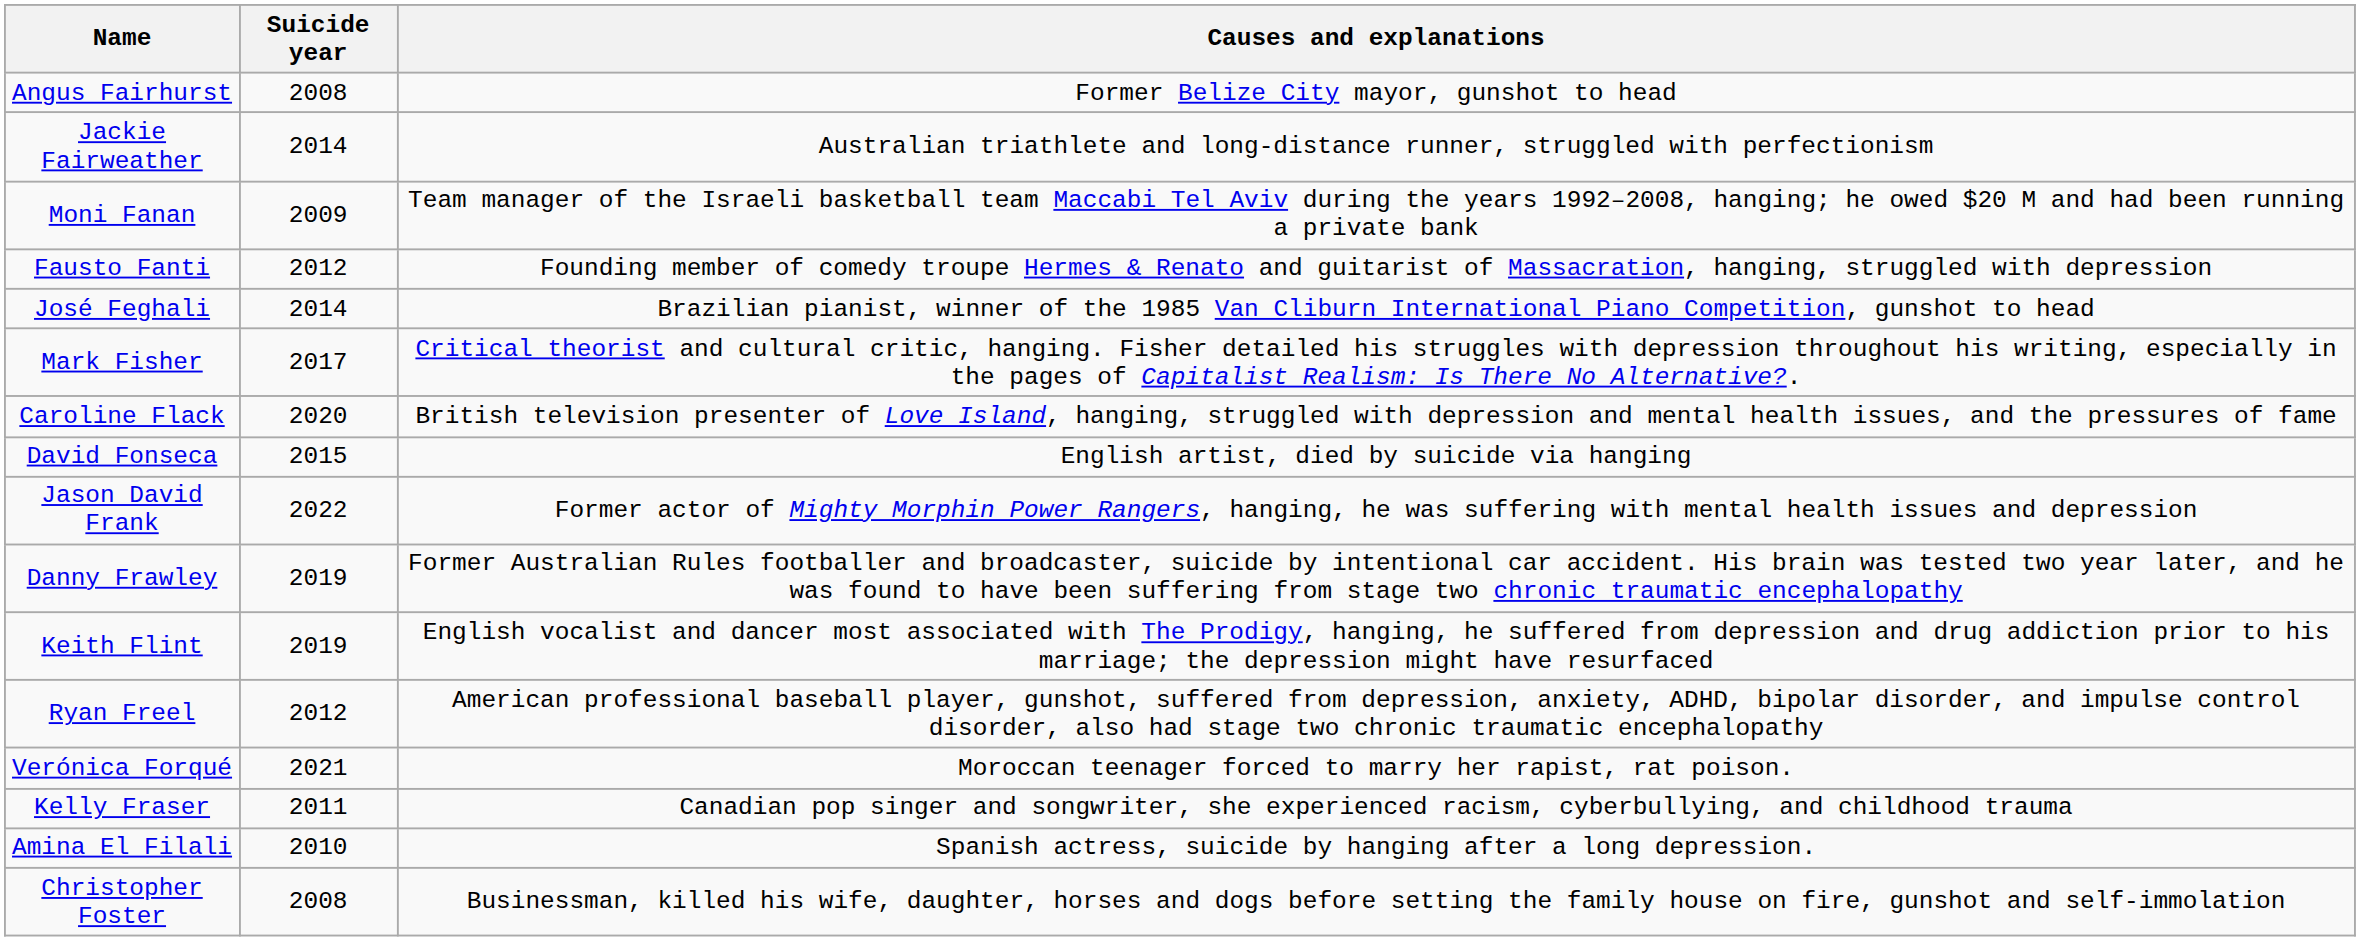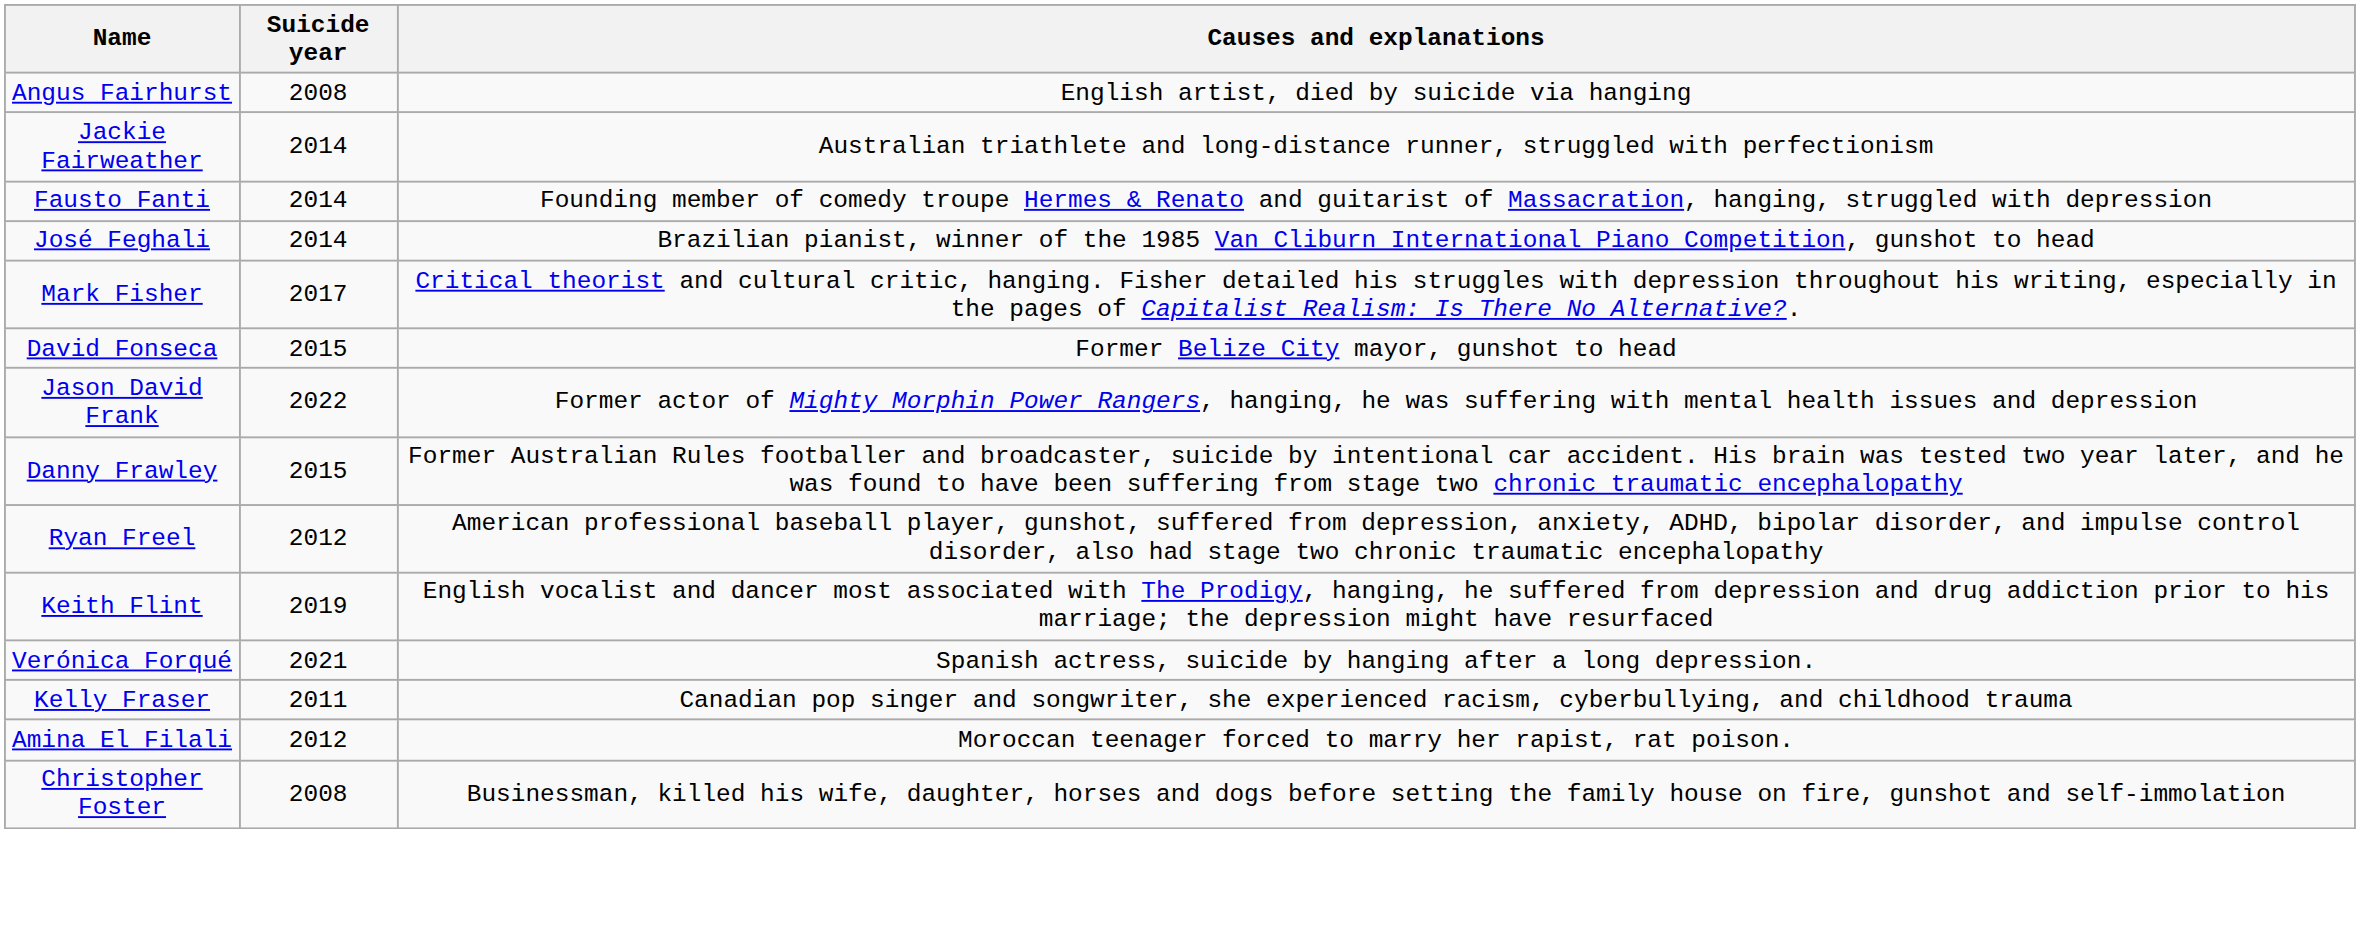Angus Fairhurst | Causes and explanations: Former Belize City mayor, gunshot to head -> English artist, died by suicide via hanging
- row: Moni Fanan | 2009 | Team manager of the Israeli basketball team Maccabi Tel Aviv during the years 1992–2008, hanging; he owed $20 M and had been running a private bank
Fausto Fanti | Suicide year: 2012 -> 2014
- row: Caroline Flack | 2020 | British television presenter of Love Island, hanging, struggled with depression and mental health issues, and the pressures of fame
David Fonseca | Causes and explanations: English artist, died by suicide via hanging -> Former Belize City mayor, gunshot to head
Danny Frawley | Suicide year: 2019 -> 2015
rows swapped: Ryan Freel <-> Keith Flint
Verónica Forqué | Causes and explanations: Moroccan teenager forced to marry her rapist, rat poison. -> Spanish actress, suicide by hanging after a long depression.
Amina El Filali | Suicide year: 2010 -> 2012
Amina El Filali | Causes and explanations: Spanish actress, suicide by hanging after a long depression. -> Moroccan teenager forced to marry her rapist, rat poison.
